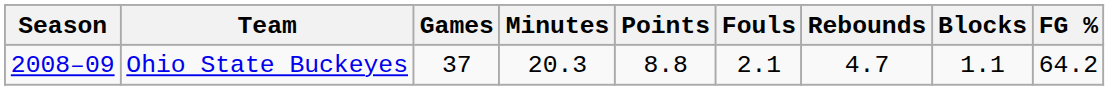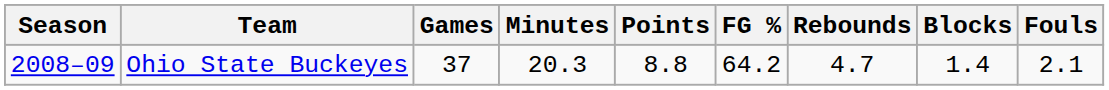columns swapped: FG % <-> Fouls
Ohio State Buckeyes | Blocks: 1.1 -> 1.4
